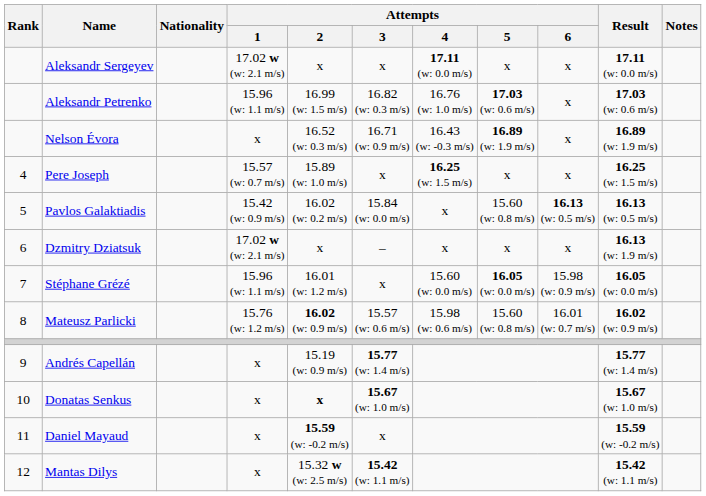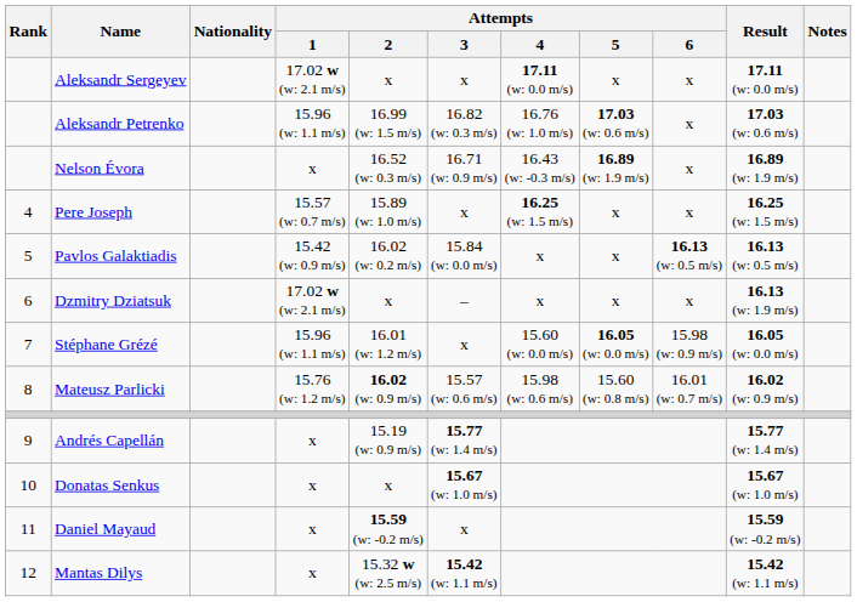Pavlos Galaktiadis | Attempts / 5: 15.60 (w: 0.8 m/s) -> x
Donatas Senkus | Attempts / 2: bold -> normal
